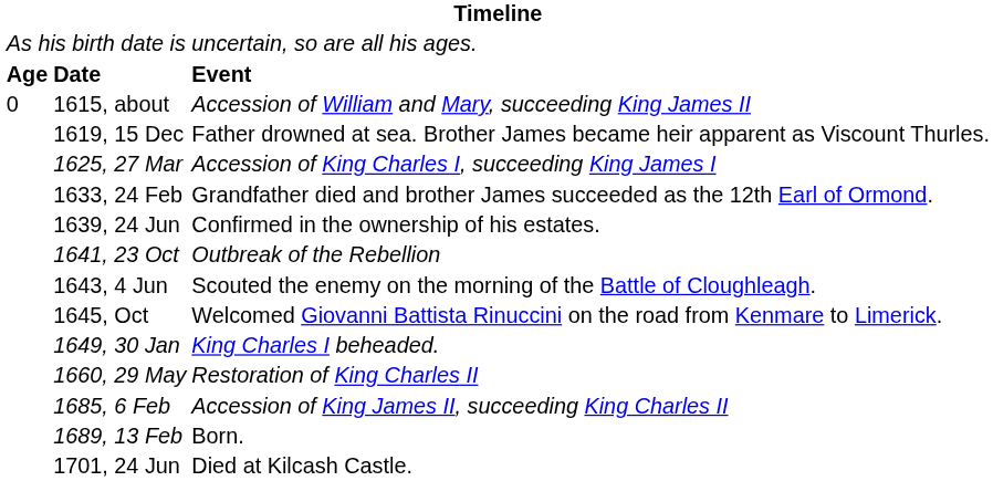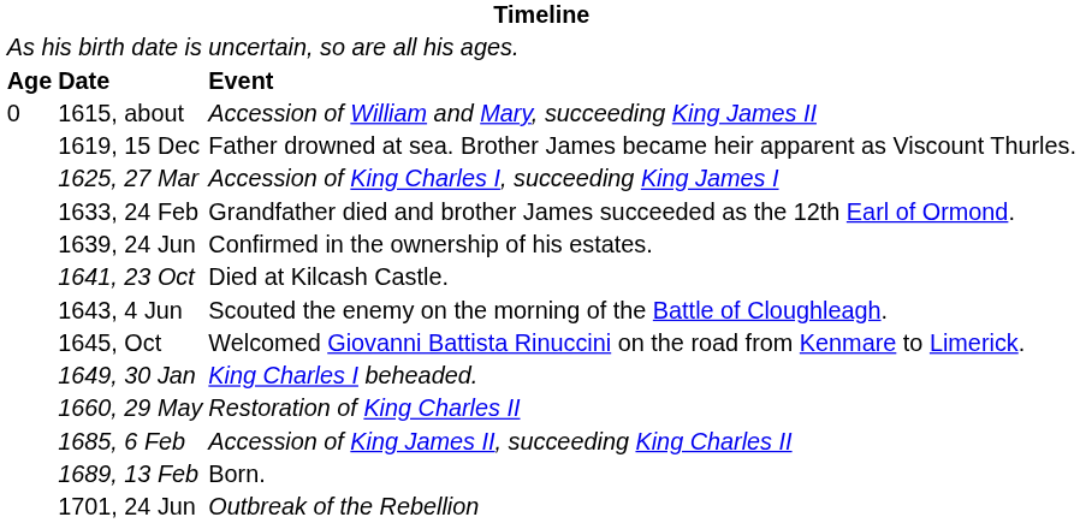1641, 23 Oct | column 3: Outbreak of the Rebellion -> Died at Kilcash Castle.
1701, 24 Jun | column 3: Died at Kilcash Castle. -> Outbreak of the Rebellion
